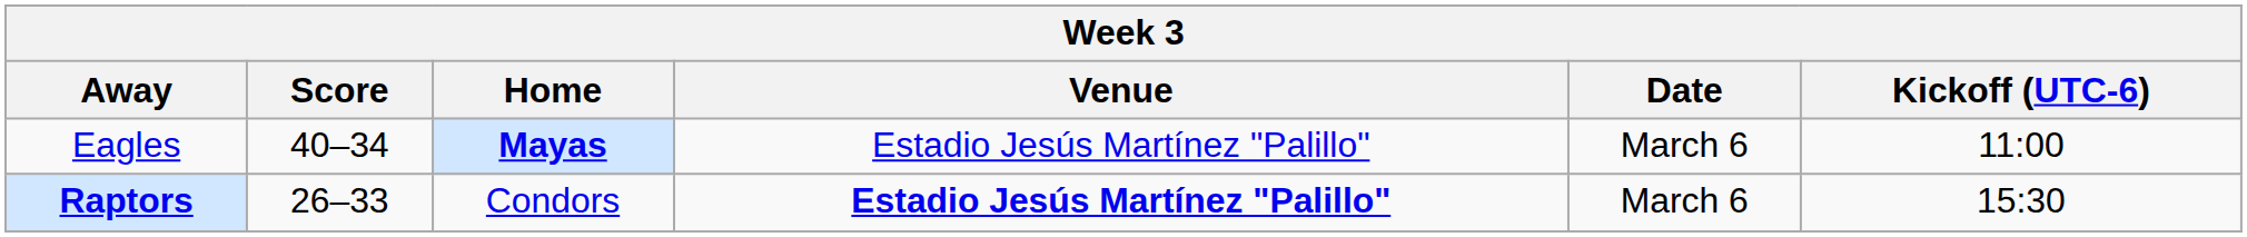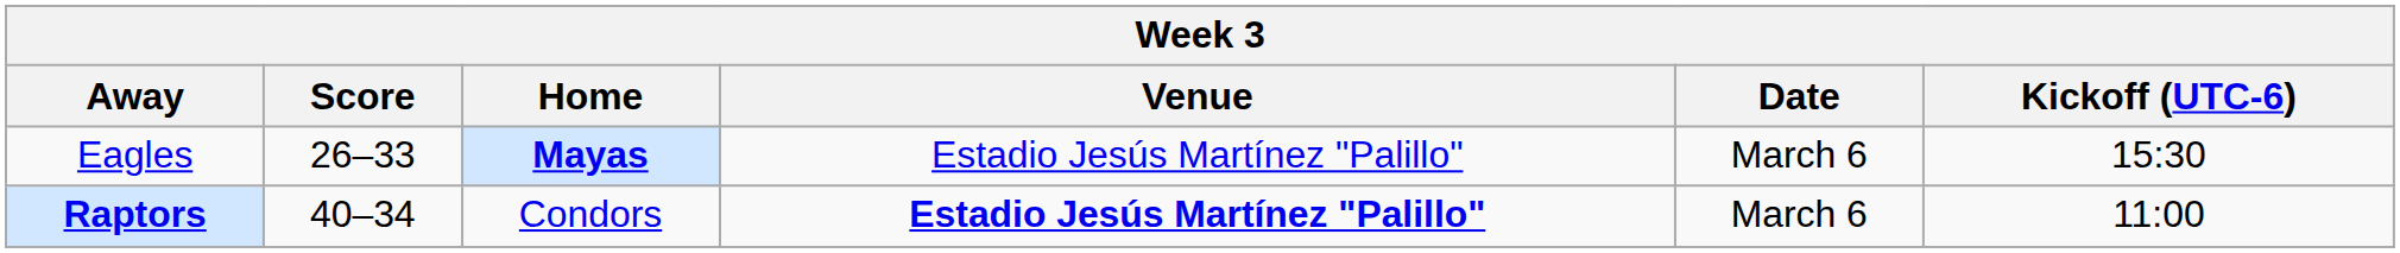Eagles | Score: 40–34 -> 26–33
Eagles | Kickoff (UTC-6): 11:00 -> 15:30
Raptors | Score: 26–33 -> 40–34
Raptors | Kickoff (UTC-6): 15:30 -> 11:00
